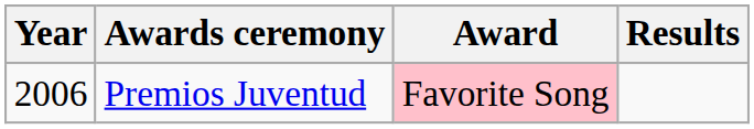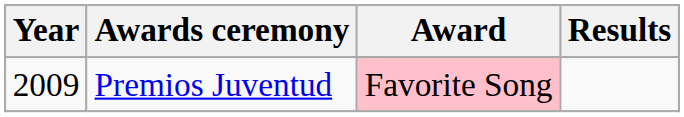Premios Juventud | Year: 2006 -> 2009
